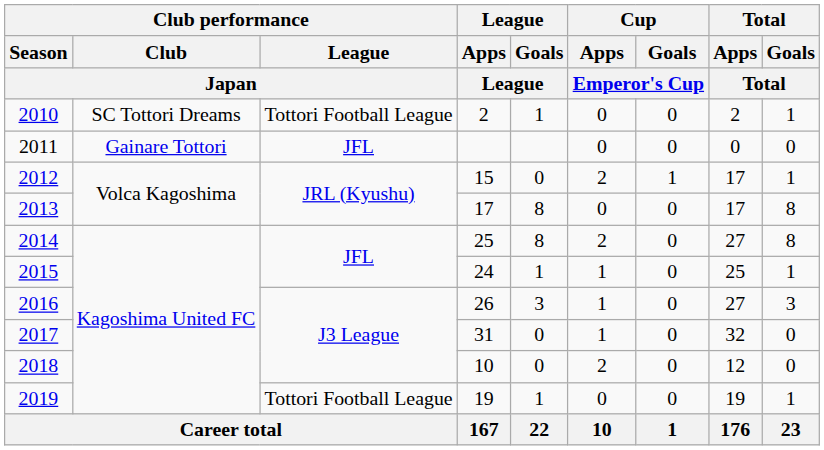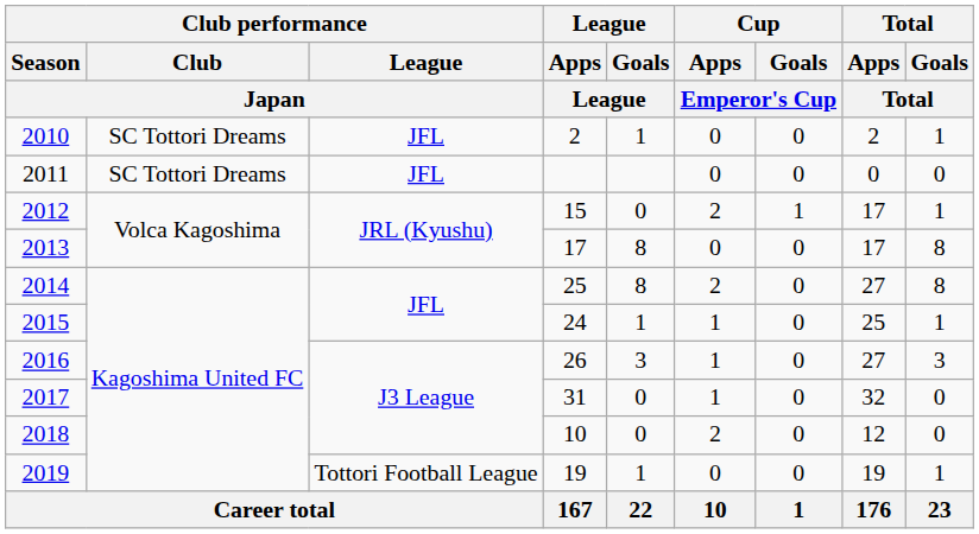2010 | Club performance / League / Japan: Tottori Football League -> JFL
2011 | Club performance / Club / Japan: Gainare Tottori -> SC Tottori Dreams
